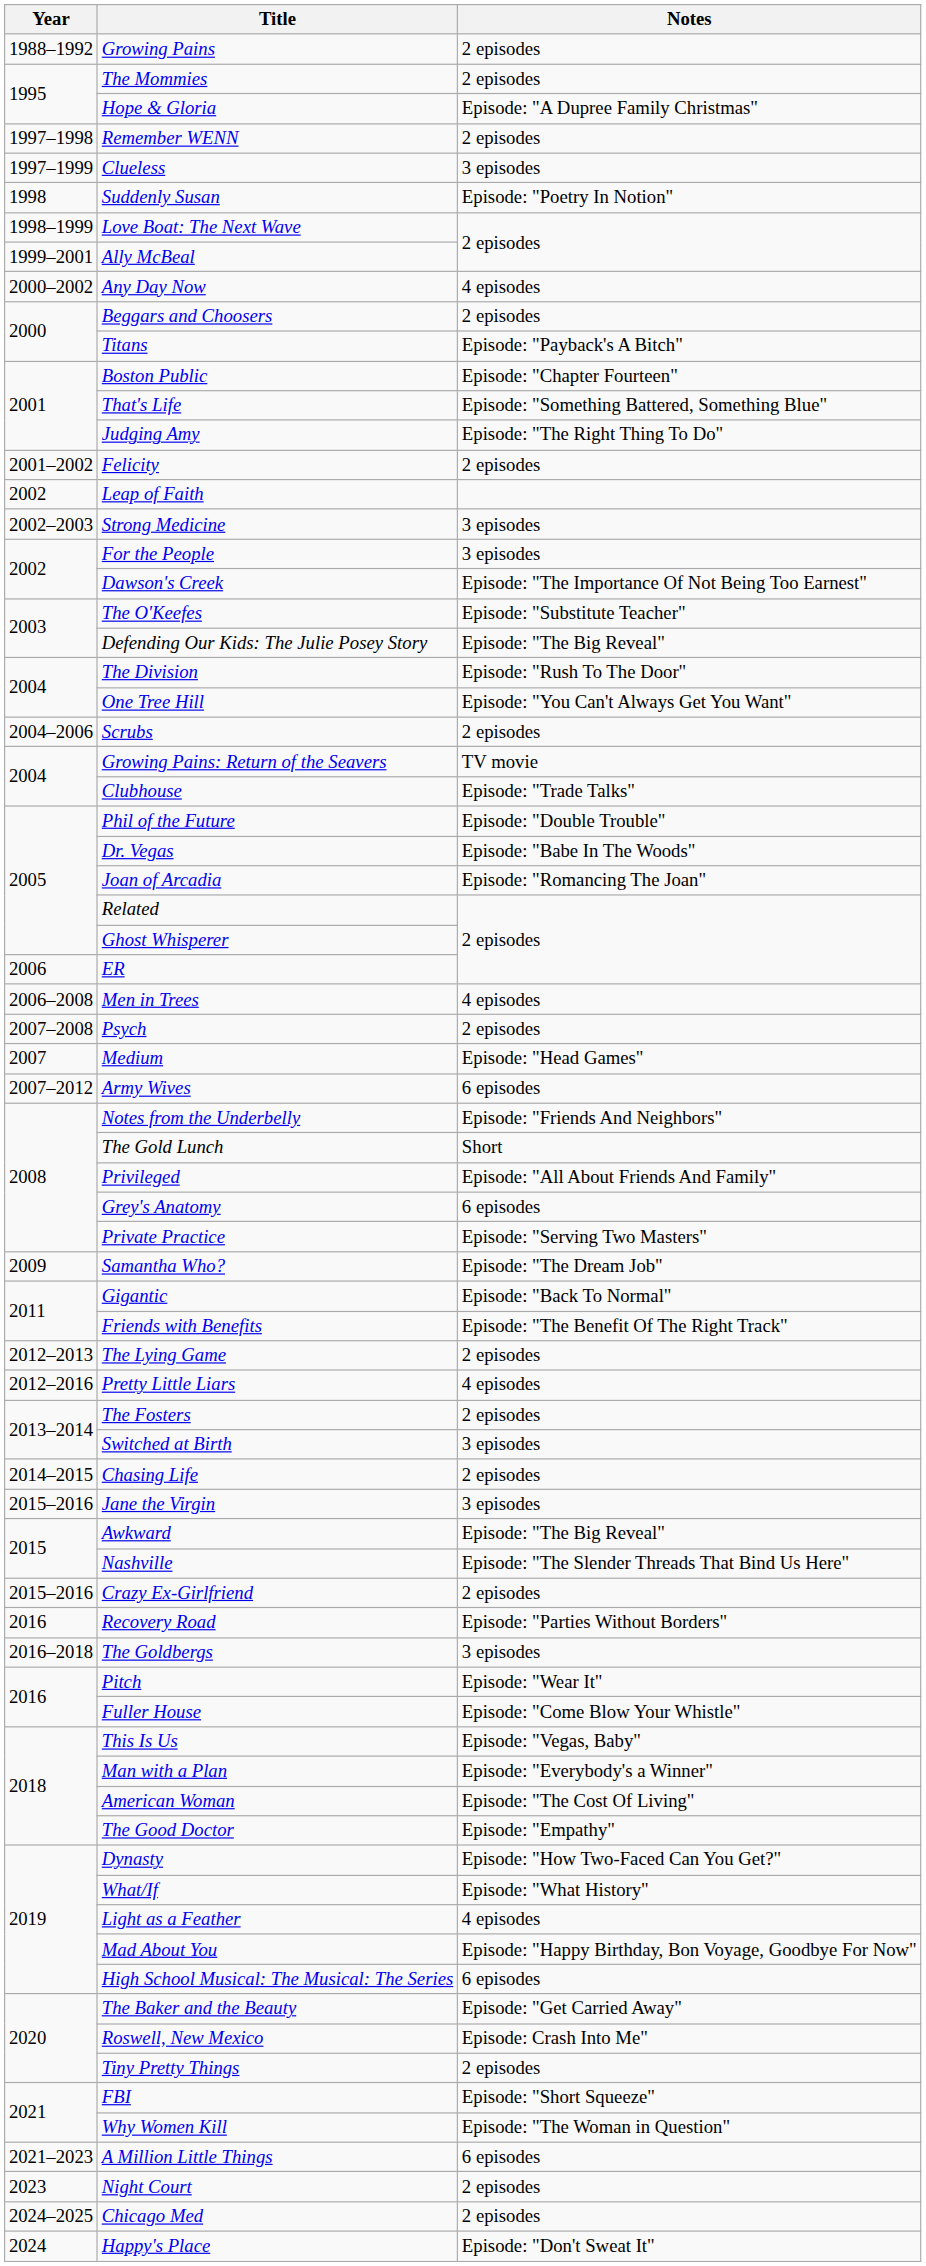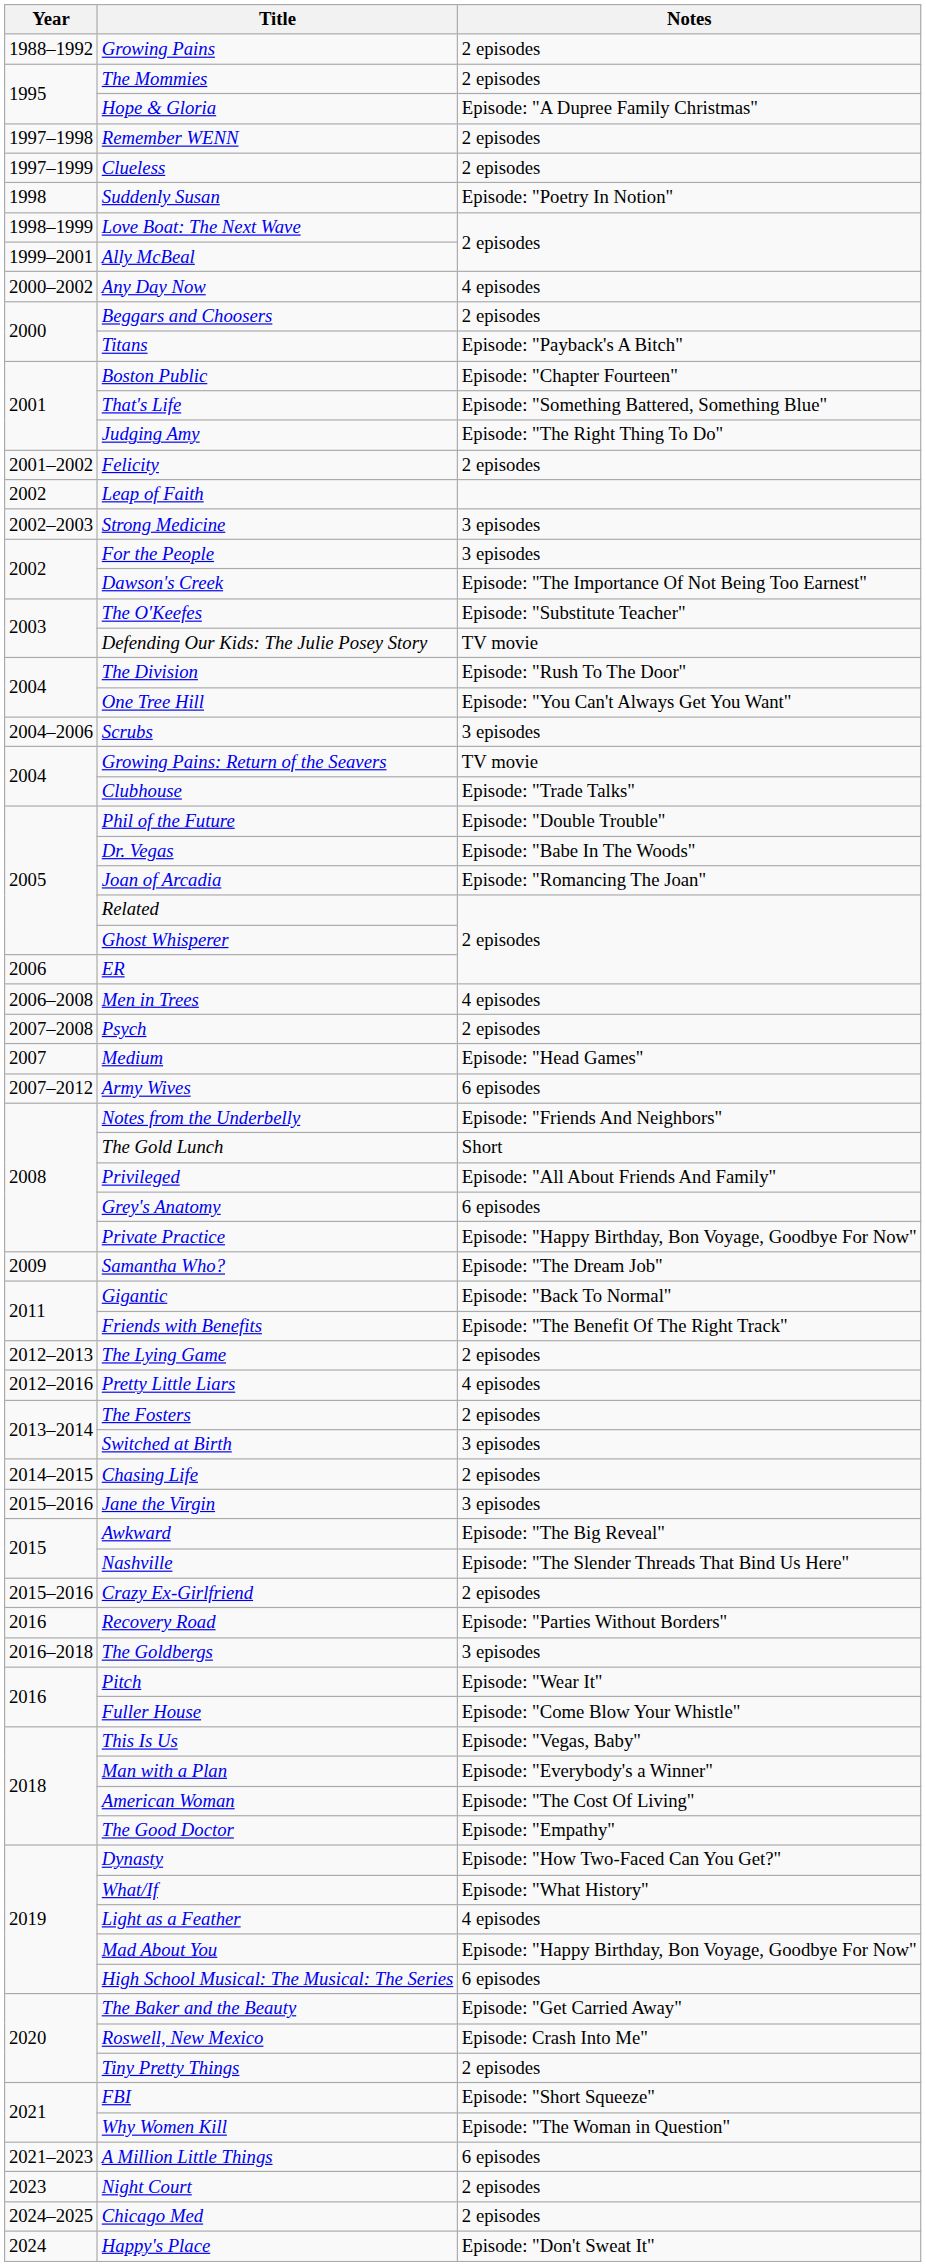Clueless | Notes: 3 episodes -> 2 episodes
Defending Our Kids: The Julie Posey Story | Notes: Episode: "The Big Reveal" -> TV movie
Scrubs | Notes: 2 episodes -> 3 episodes
Private Practice | Notes: Episode: "Serving Two Masters" -> Episode: "Happy Birthday, Bon Voyage, Goodbye For Now"
